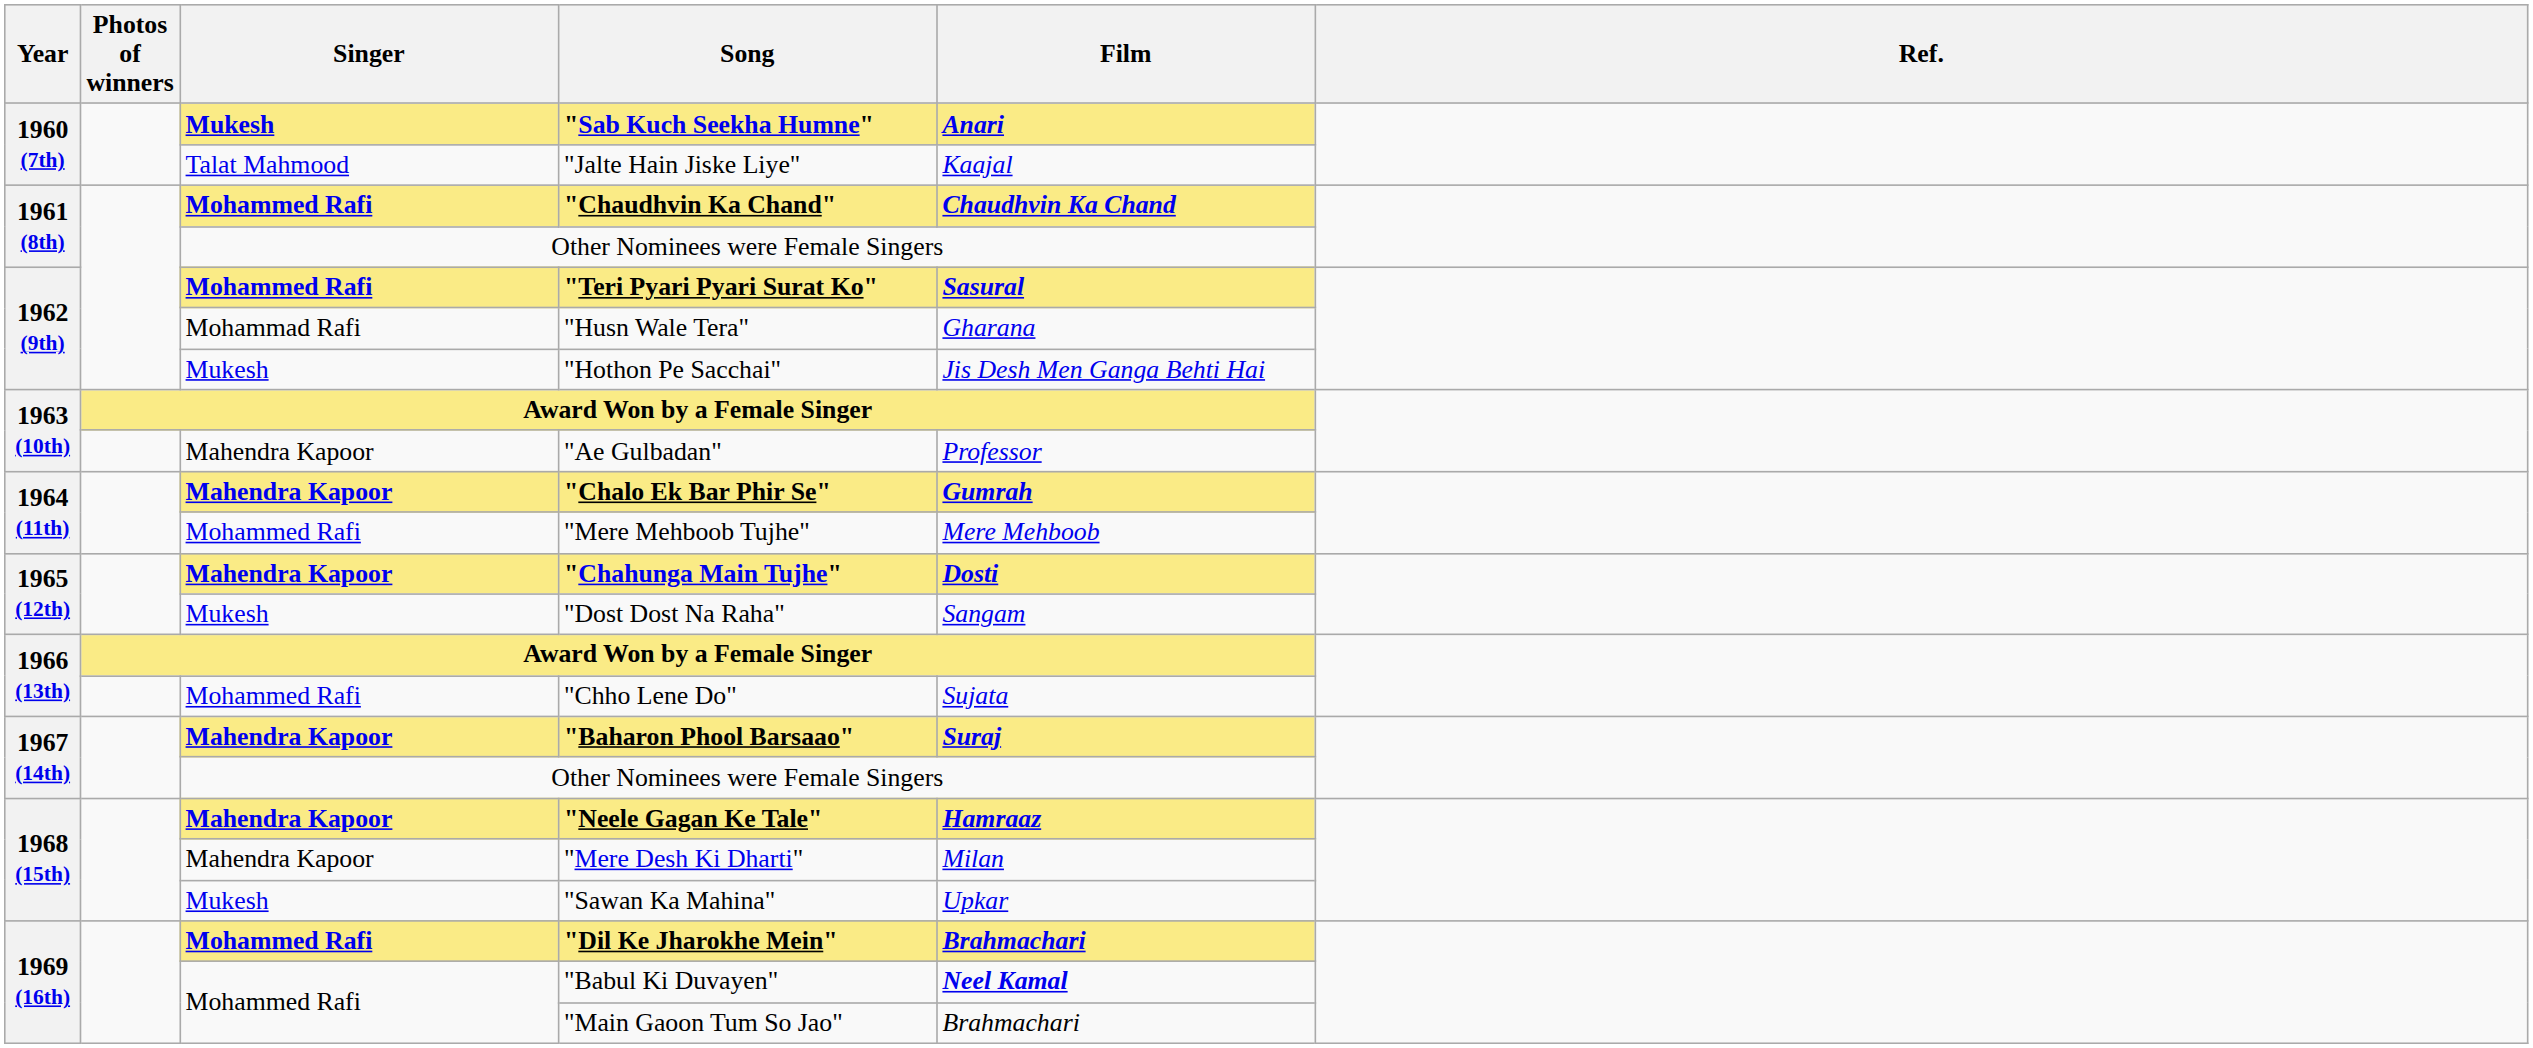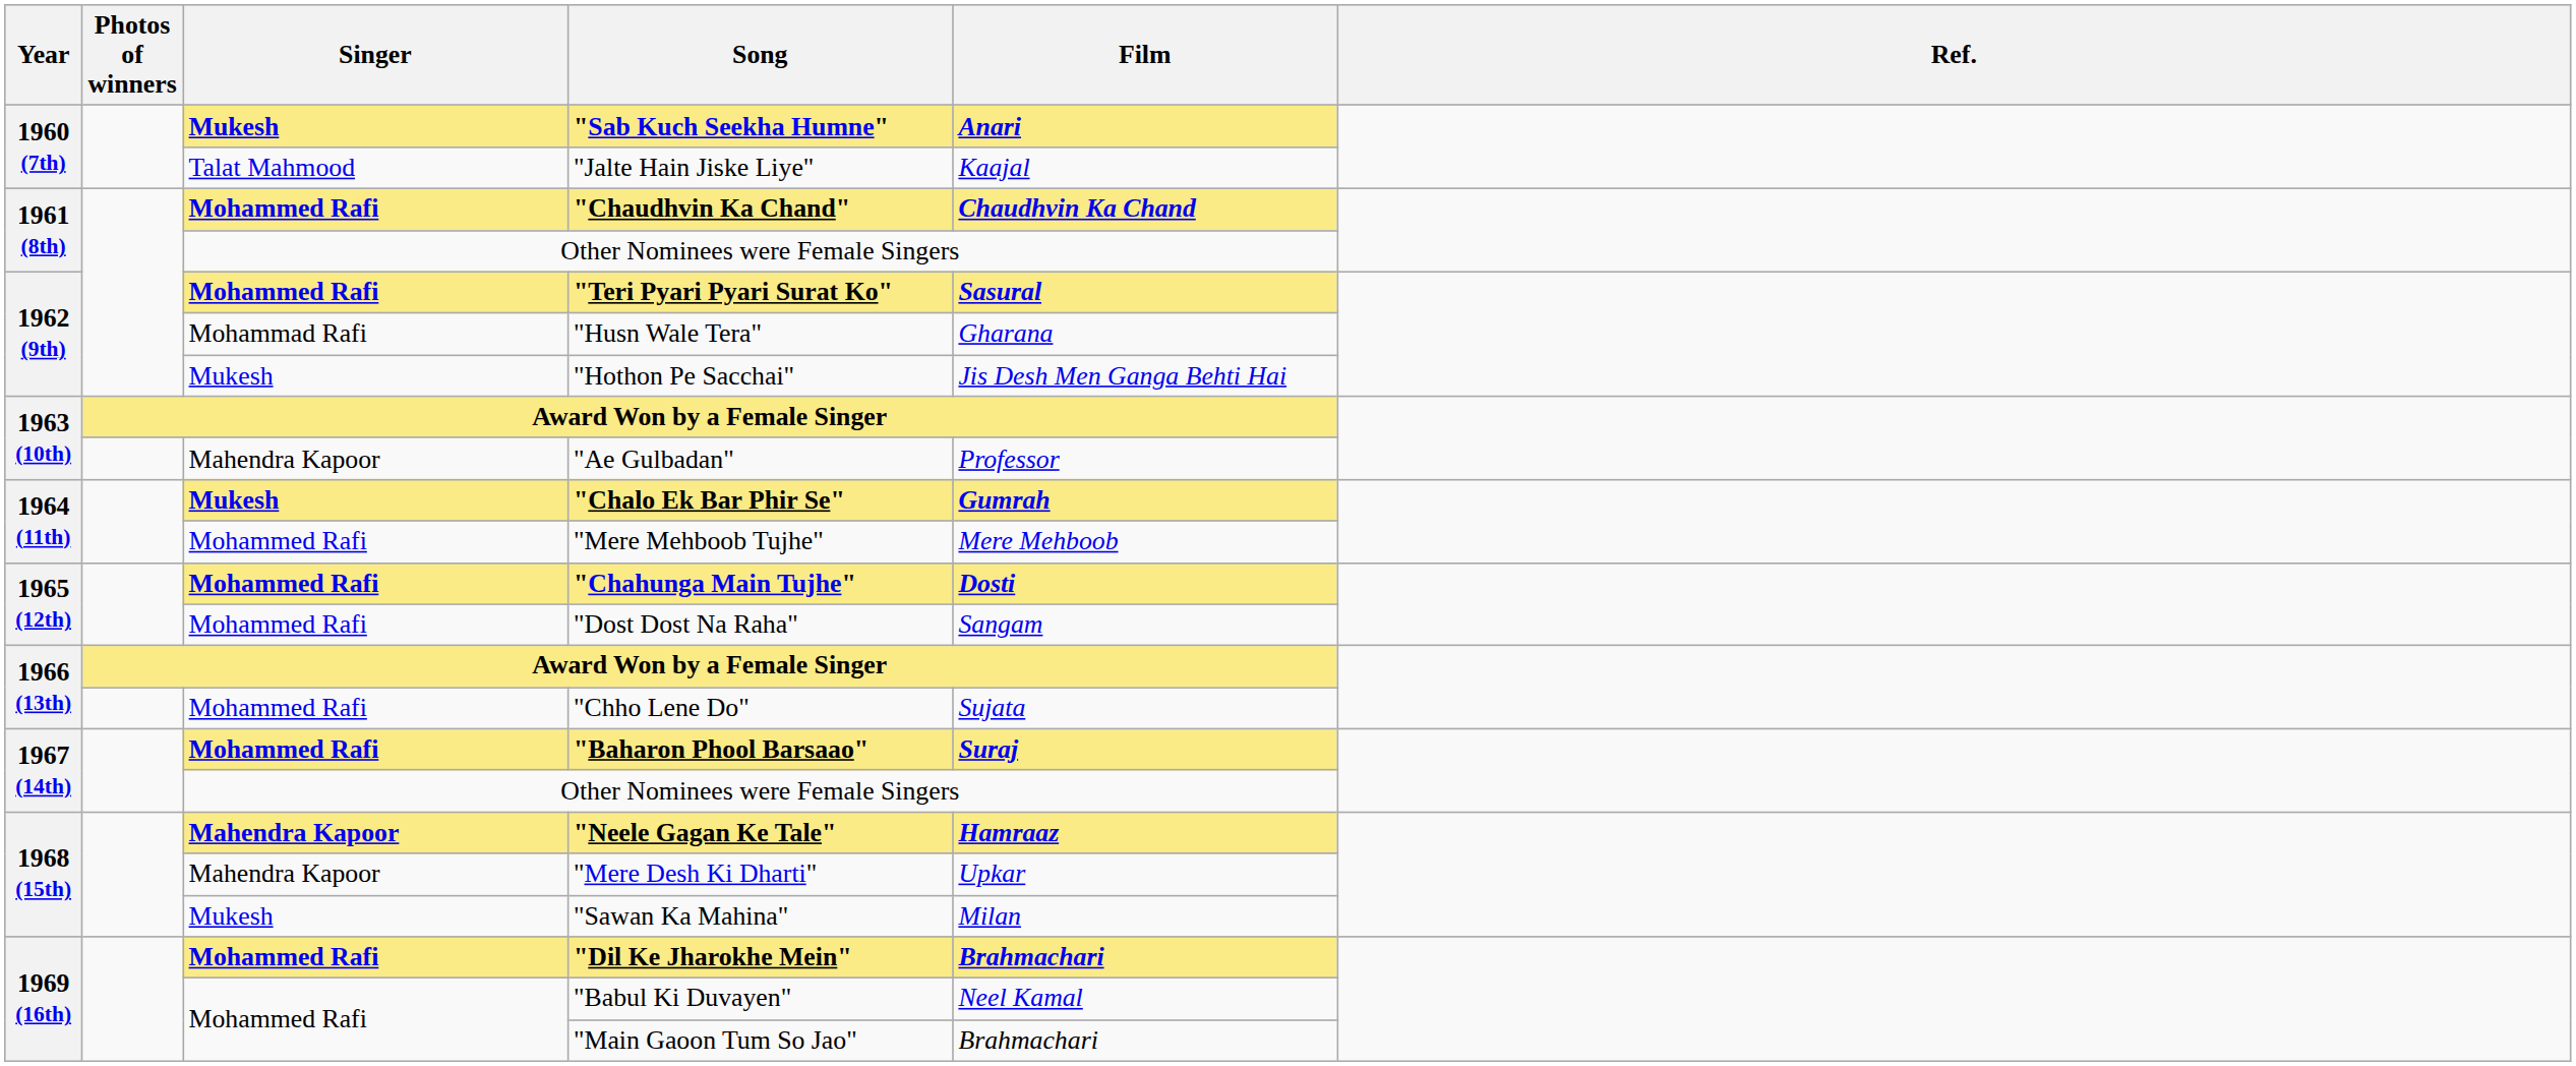"Chalo Ek Bar Phir Se" | Singer: Mahendra Kapoor -> Mukesh
"Chahunga Main Tujhe" | Singer: Mahendra Kapoor -> Mohammed Rafi
"Dost Dost Na Raha" | Singer: Mukesh -> Mohammed Rafi
"Baharon Phool Barsaao" | Singer: Mahendra Kapoor -> Mohammed Rafi
"Mere Desh Ki Dharti" | Film: Milan -> Upkar
"Sawan Ka Mahina" | Film: Upkar -> Milan
"Babul Ki Duvayen" | Film: bold -> normal
